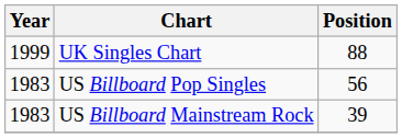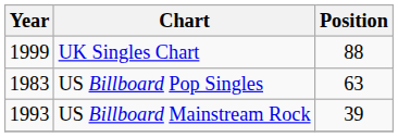US Billboard Pop Singles | Position: 56 -> 63
US Billboard Mainstream Rock | Year: 1983 -> 1993
